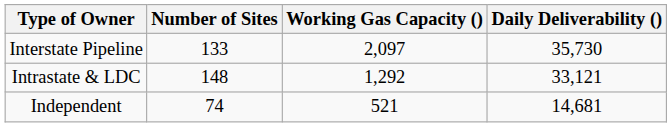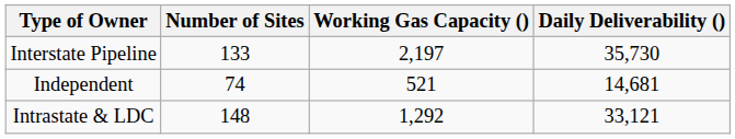Interstate Pipeline | Working Gas Capacity (): 2,097 -> 2,197
rows swapped: Intrastate & LDC <-> Independent
